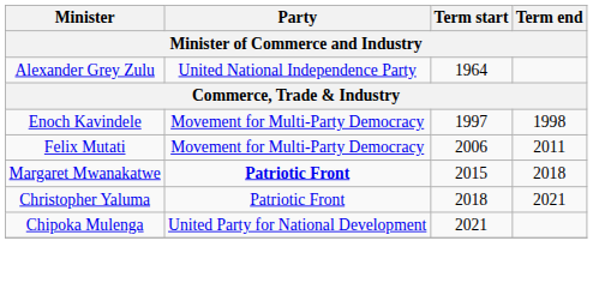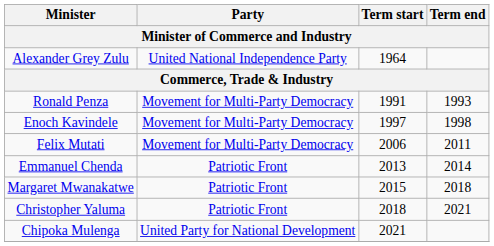+ row: Ronald Penza | Movement for Multi-Party Democracy | 1991 | 1993
+ row: Emmanuel Chenda | Patriotic Front | 2013 | 2014
Margaret Mwanakatwe | Party: bold -> normal
